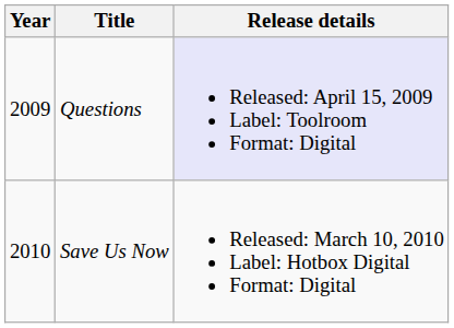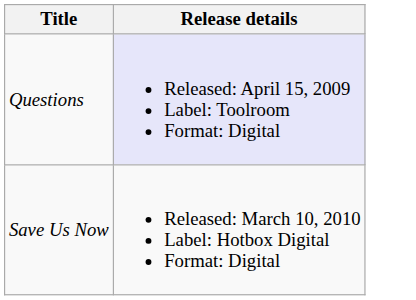- column: Year | 2009 | 2010
